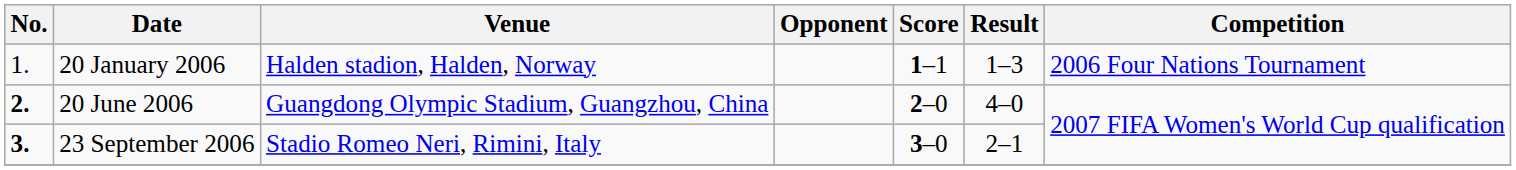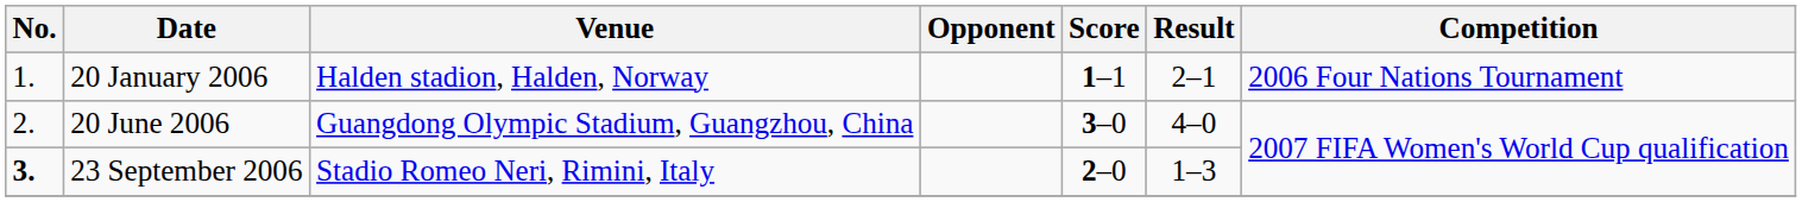20 January 2006 | Result: 1–3 -> 2–1
20 June 2006 | No.: bold -> normal
20 June 2006 | Score: 2–0 -> 3–0
23 September 2006 | Score: 3–0 -> 2–0
23 September 2006 | Result: 2–1 -> 1–3
